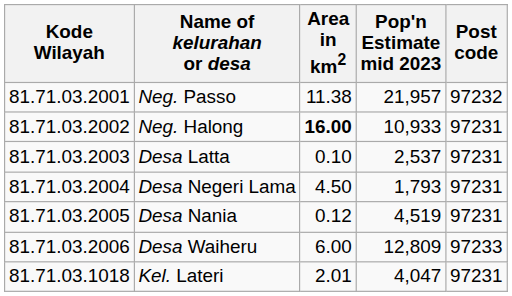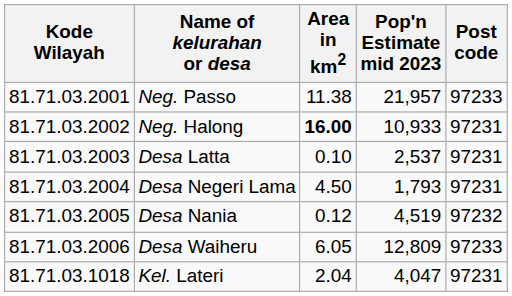Neg. Passo | Post code: 97232 -> 97233
Desa Nania | Post code: 97231 -> 97232
Desa Waiheru | Area in km2: 6.00 -> 6.05
Kel. Lateri | Area in km2: 2.01 -> 2.04
